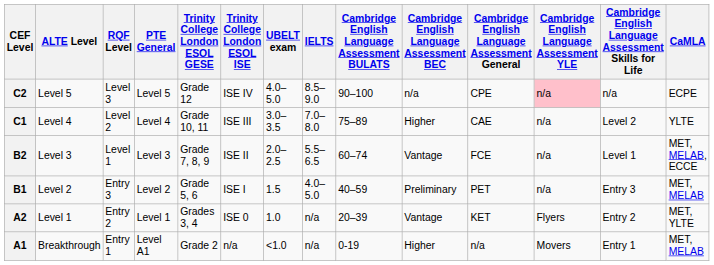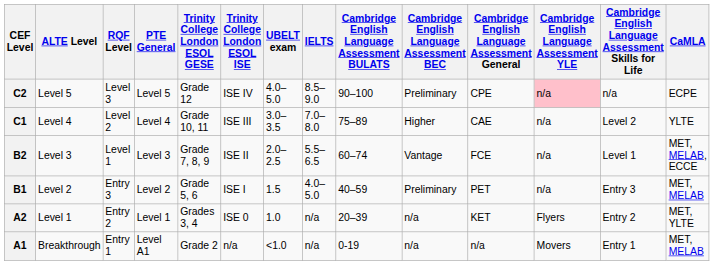C2 | Cambridge English Language Assessment BEC: n/a -> Preliminary
A2 | Cambridge English Language Assessment BEC: Vantage -> n/a
A1 | Cambridge English Language Assessment BEC: Higher -> n/a
